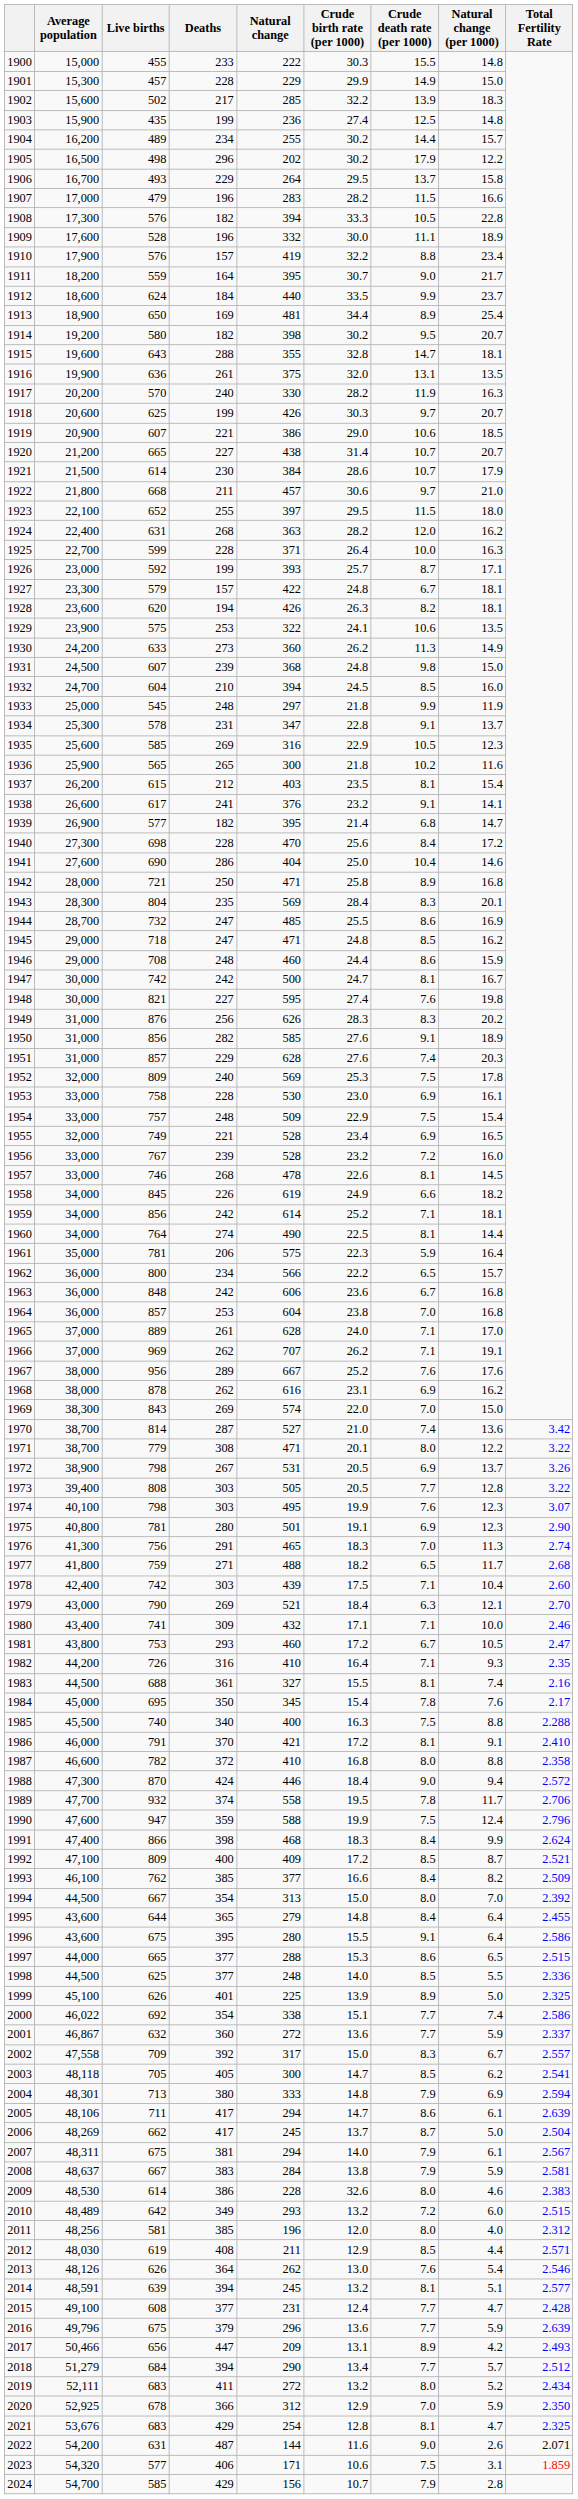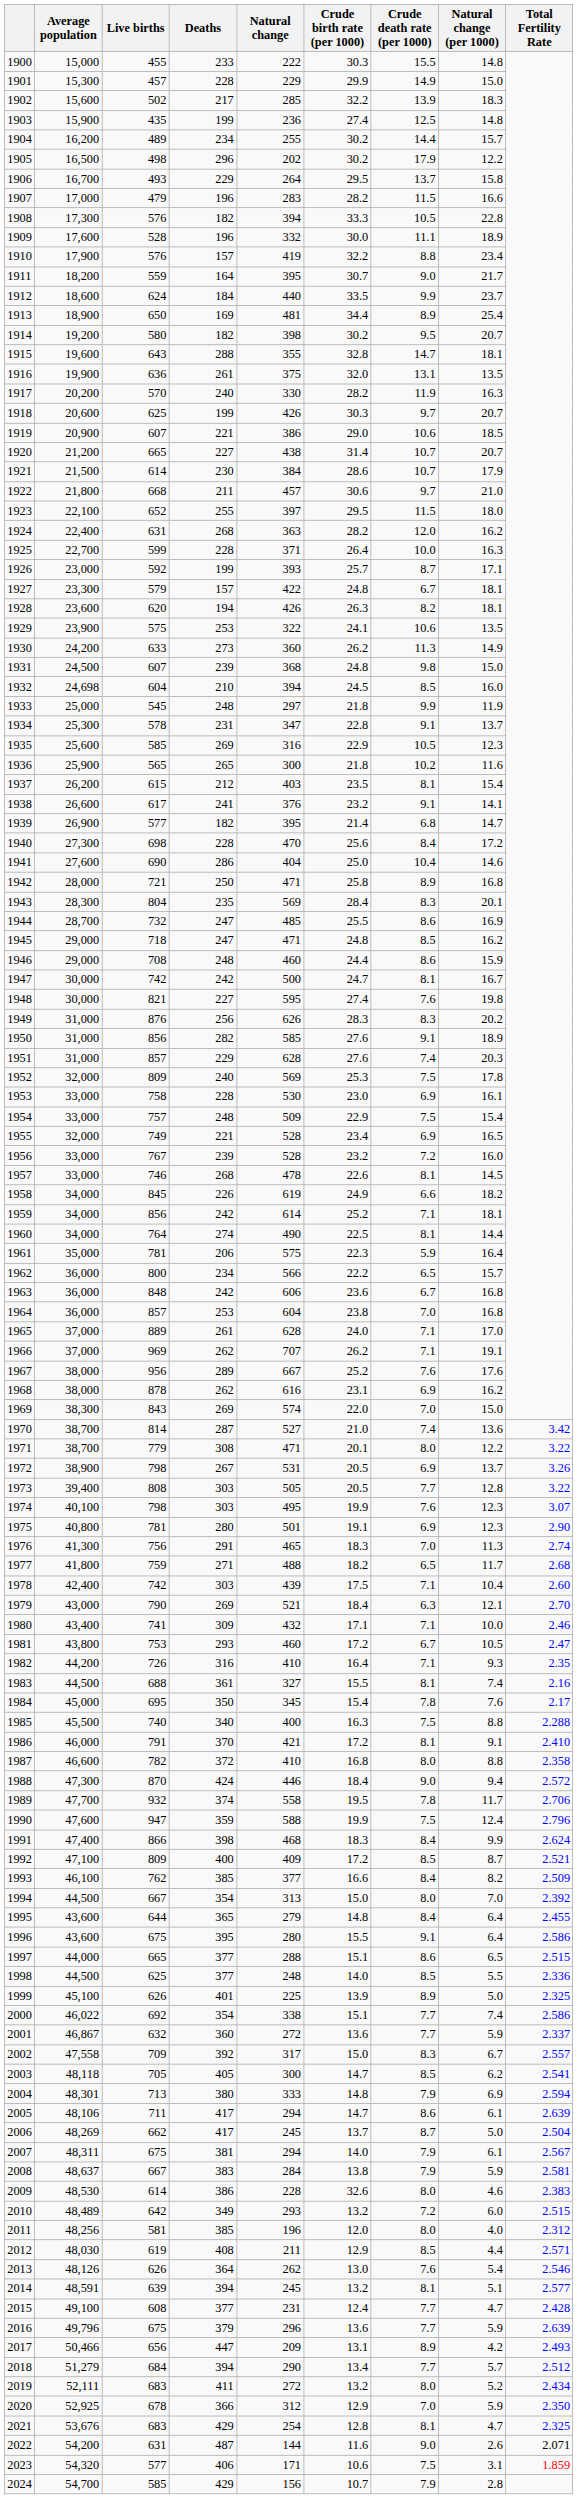1932 | Average population: 24,700 -> 24,698
1997 | Crude birth rate (per 1000): 15.3 -> 15.1
